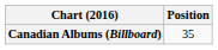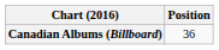Canadian Albums (Billboard) | Position: 35 -> 36
